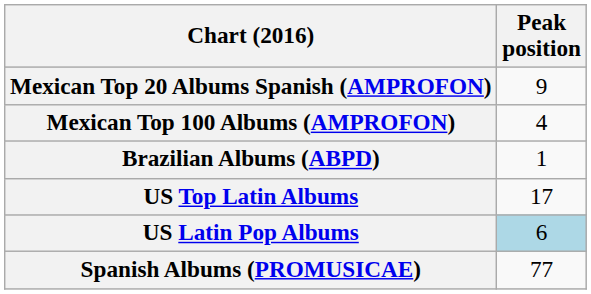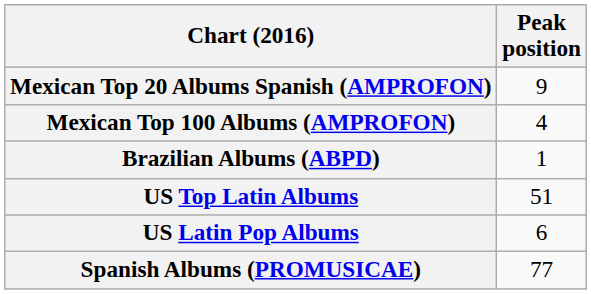US Top Latin Albums | Peak position: 17 -> 51
US Latin Pop Albums | Peak position: lightblue background -> no background
